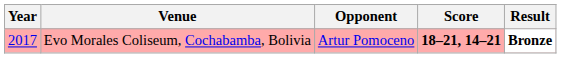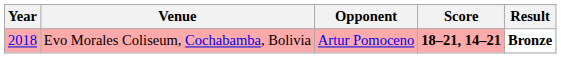Evo Morales Coliseum, Cochabamba, Bolivia | Year: 2017 -> 2018
